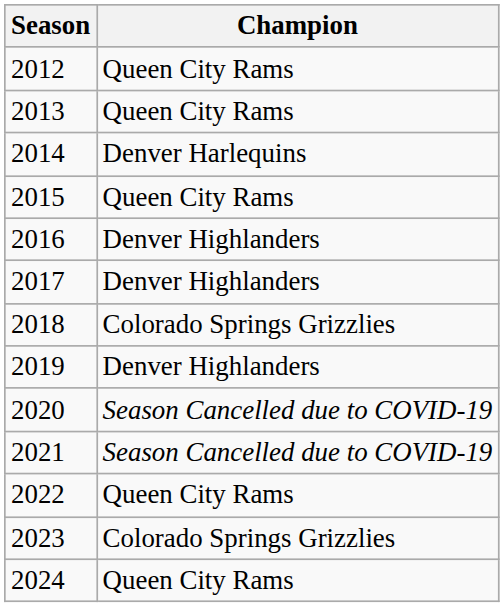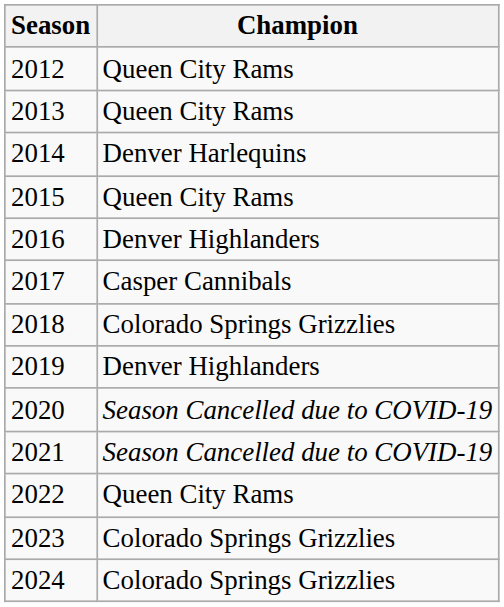2017 | Champion: Denver Highlanders -> Casper Cannibals
2024 | Champion: Queen City Rams -> Colorado Springs Grizzlies
